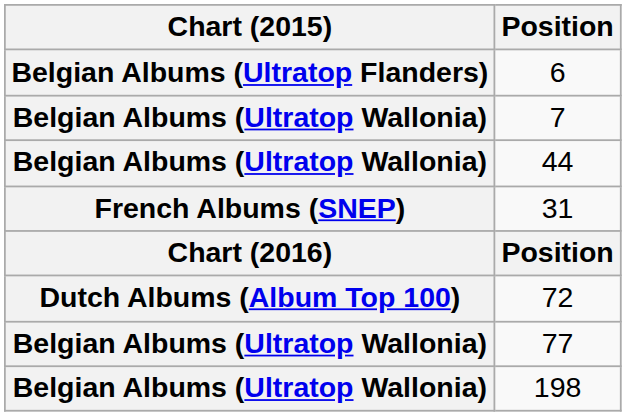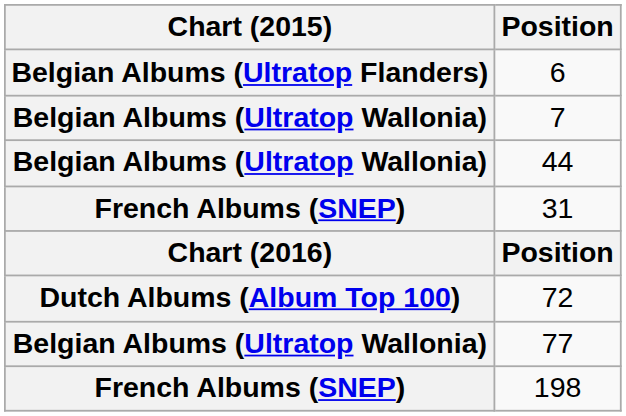198 | Chart (2015): Belgian Albums (Ultratop Wallonia) -> French Albums (SNEP)
